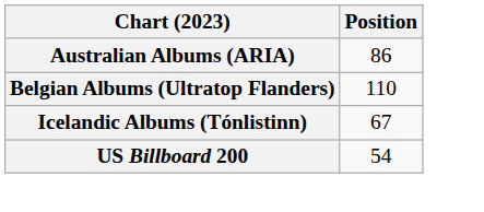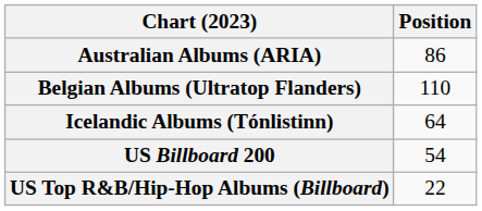Icelandic Albums (Tónlistinn) | Position: 67 -> 64
+ row: US Top R&B/Hip-Hop Albums (Billboard) | 22
